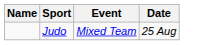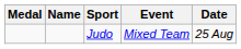+ column: Medal
